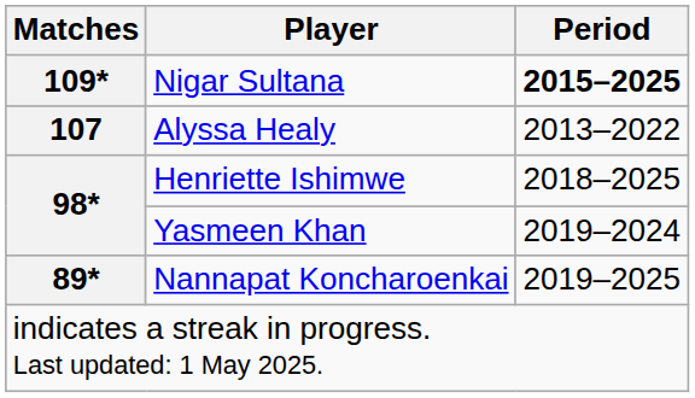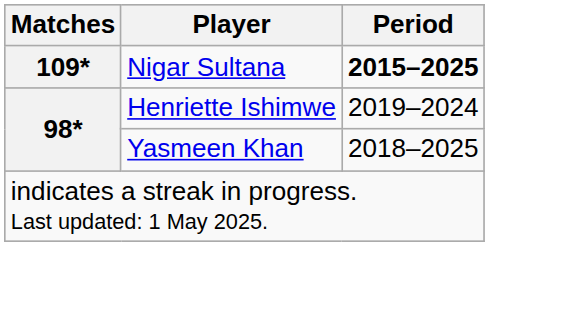- row: 107 | Alyssa Healy | 2013–2022
Henriette Ishimwe | Period: 2018–2025 -> 2019–2024
Yasmeen Khan | Period: 2019–2024 -> 2018–2025
- row: 89* | Nannapat Koncharoenkai | 2019–2025
